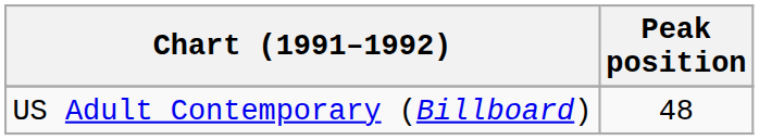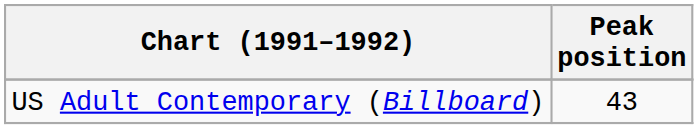US Adult Contemporary (Billboard) | Peak position: 48 -> 43
